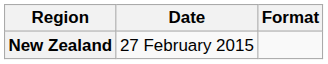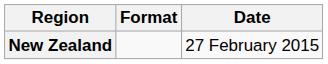columns swapped: Date <-> Format
